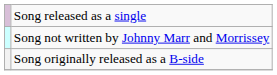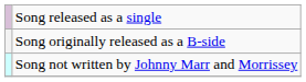rows swapped: Song not written by Johnny Marr and Morrissey <-> Song originally released as a B-side
